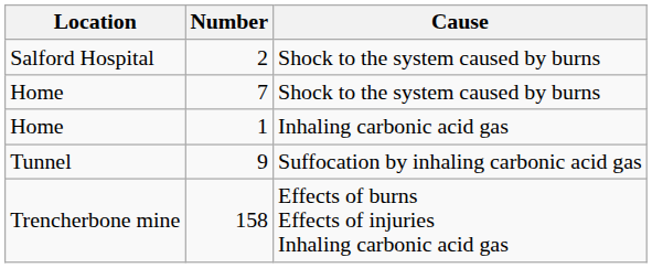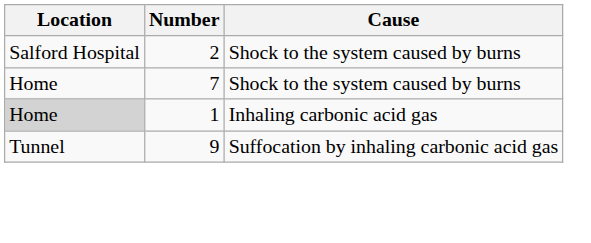1 | Location: no background -> lightgrey background
- row: Trencherbone mine | 158 | Effects of burns Effects of injuries Inhaling carbonic acid gas
